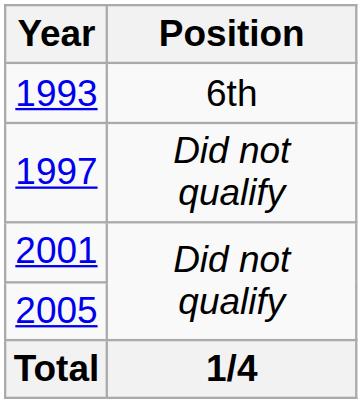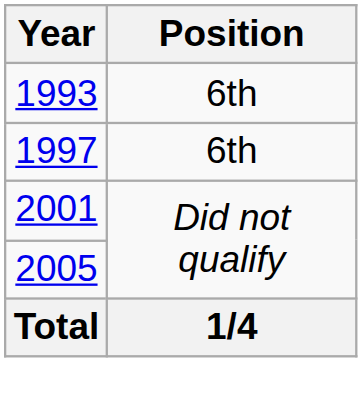1997 | Position: Did not qualify -> 6th
